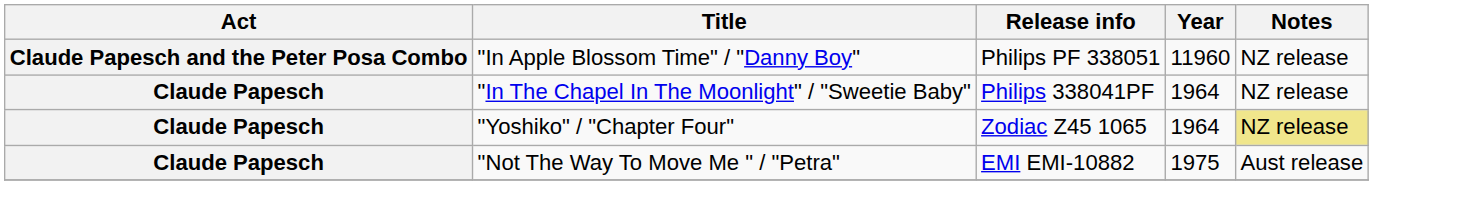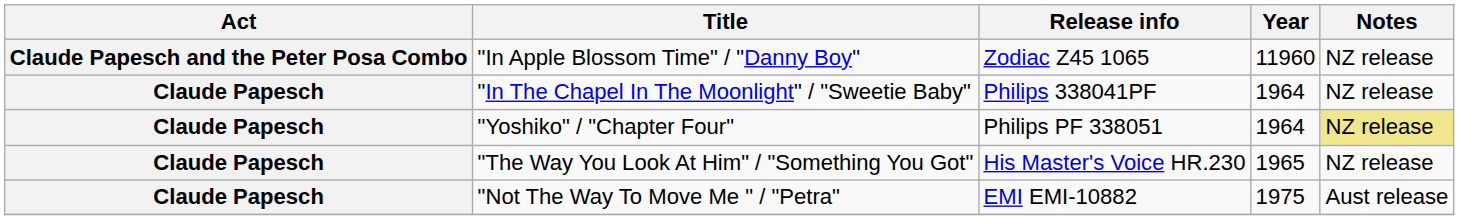"In Apple Blossom Time" / "Danny Boy" | Release info: Philips PF 338051 -> Zodiac Z45 1065
"Yoshiko" / "Chapter Four" | Release info: Zodiac Z45 1065 -> Philips PF 338051
+ row: Claude Papesch | "The Way You Look At Him" / "Something You Got" | His Master's Voice HR.230 | 1965 | NZ release
